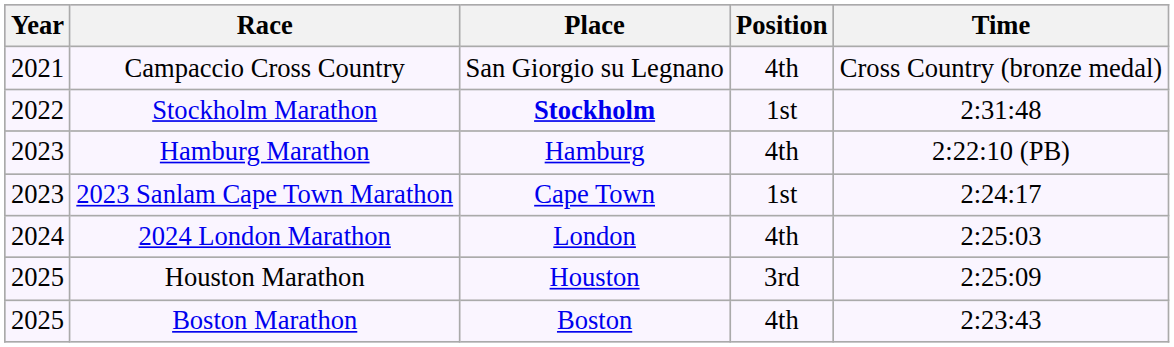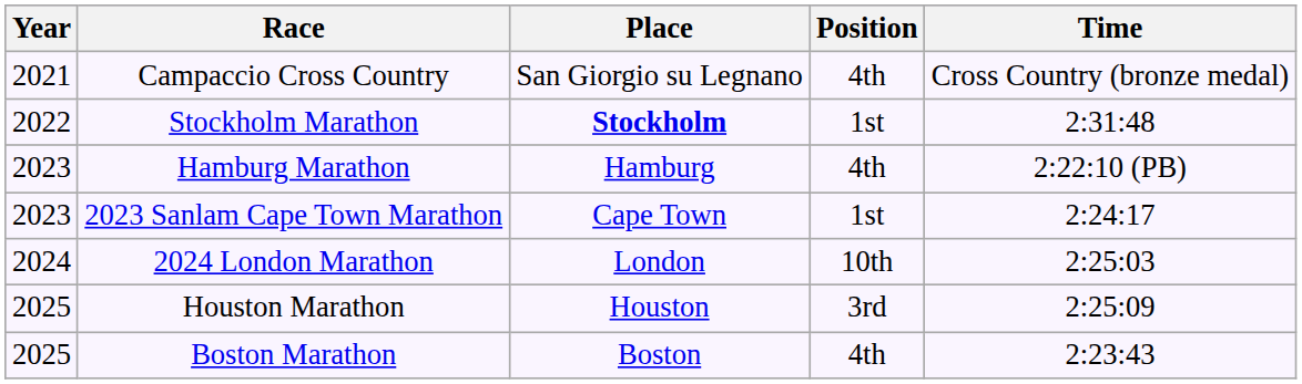2024 London Marathon | Position: 4th -> 10th
